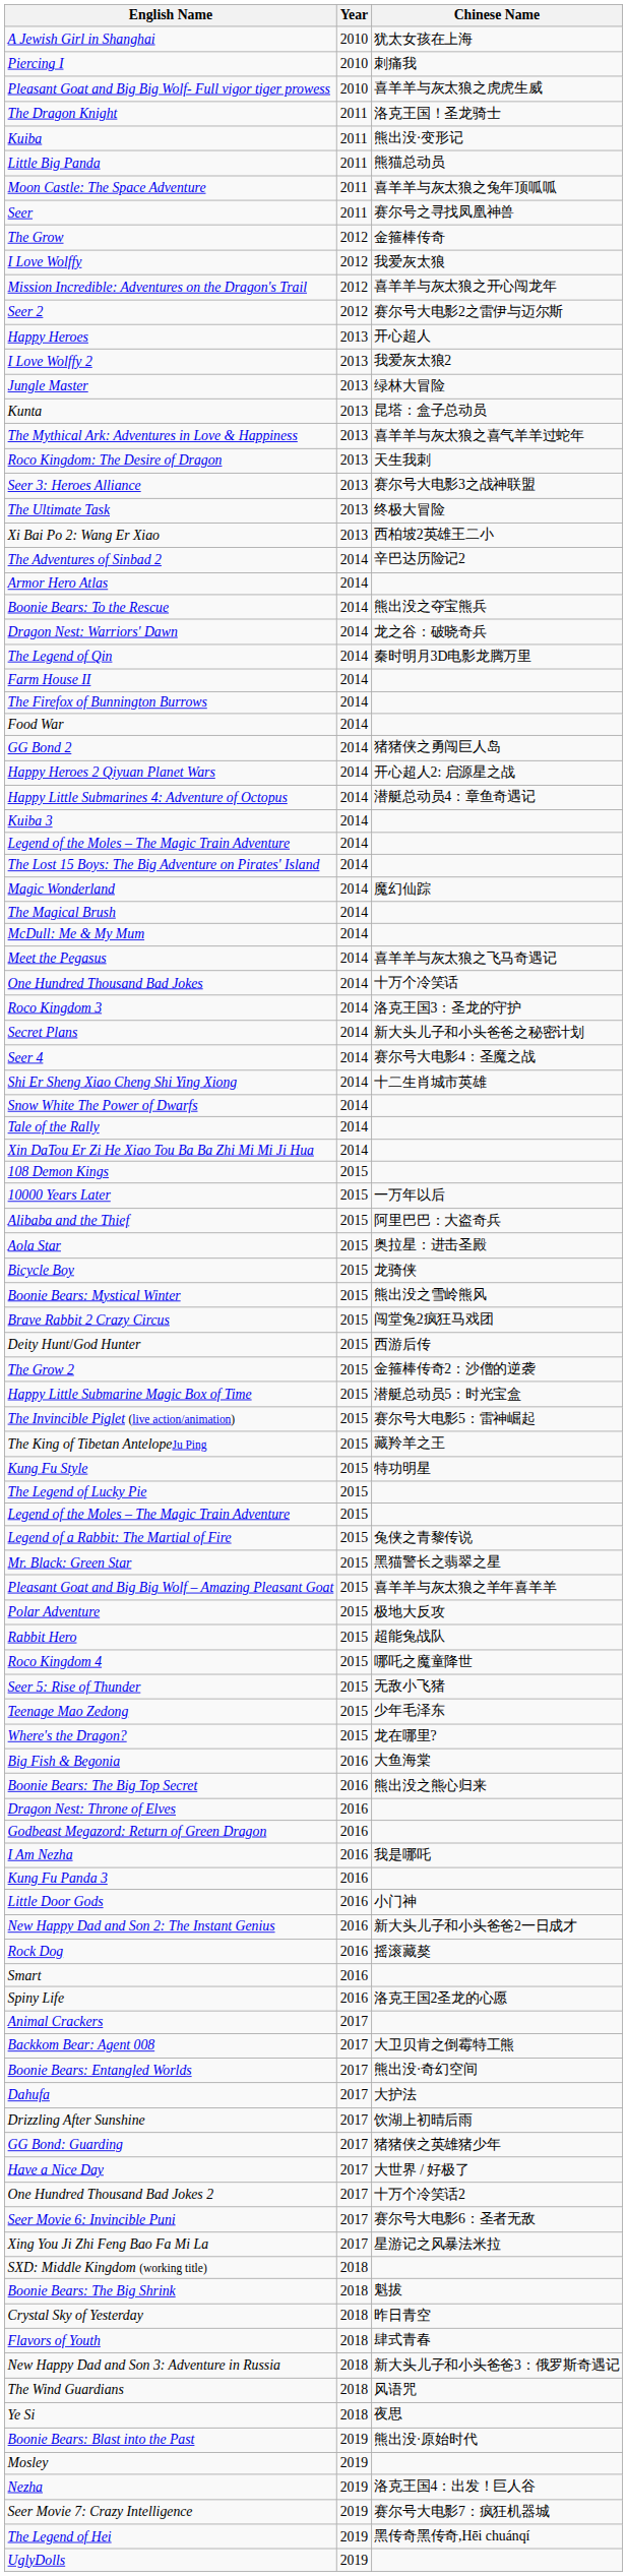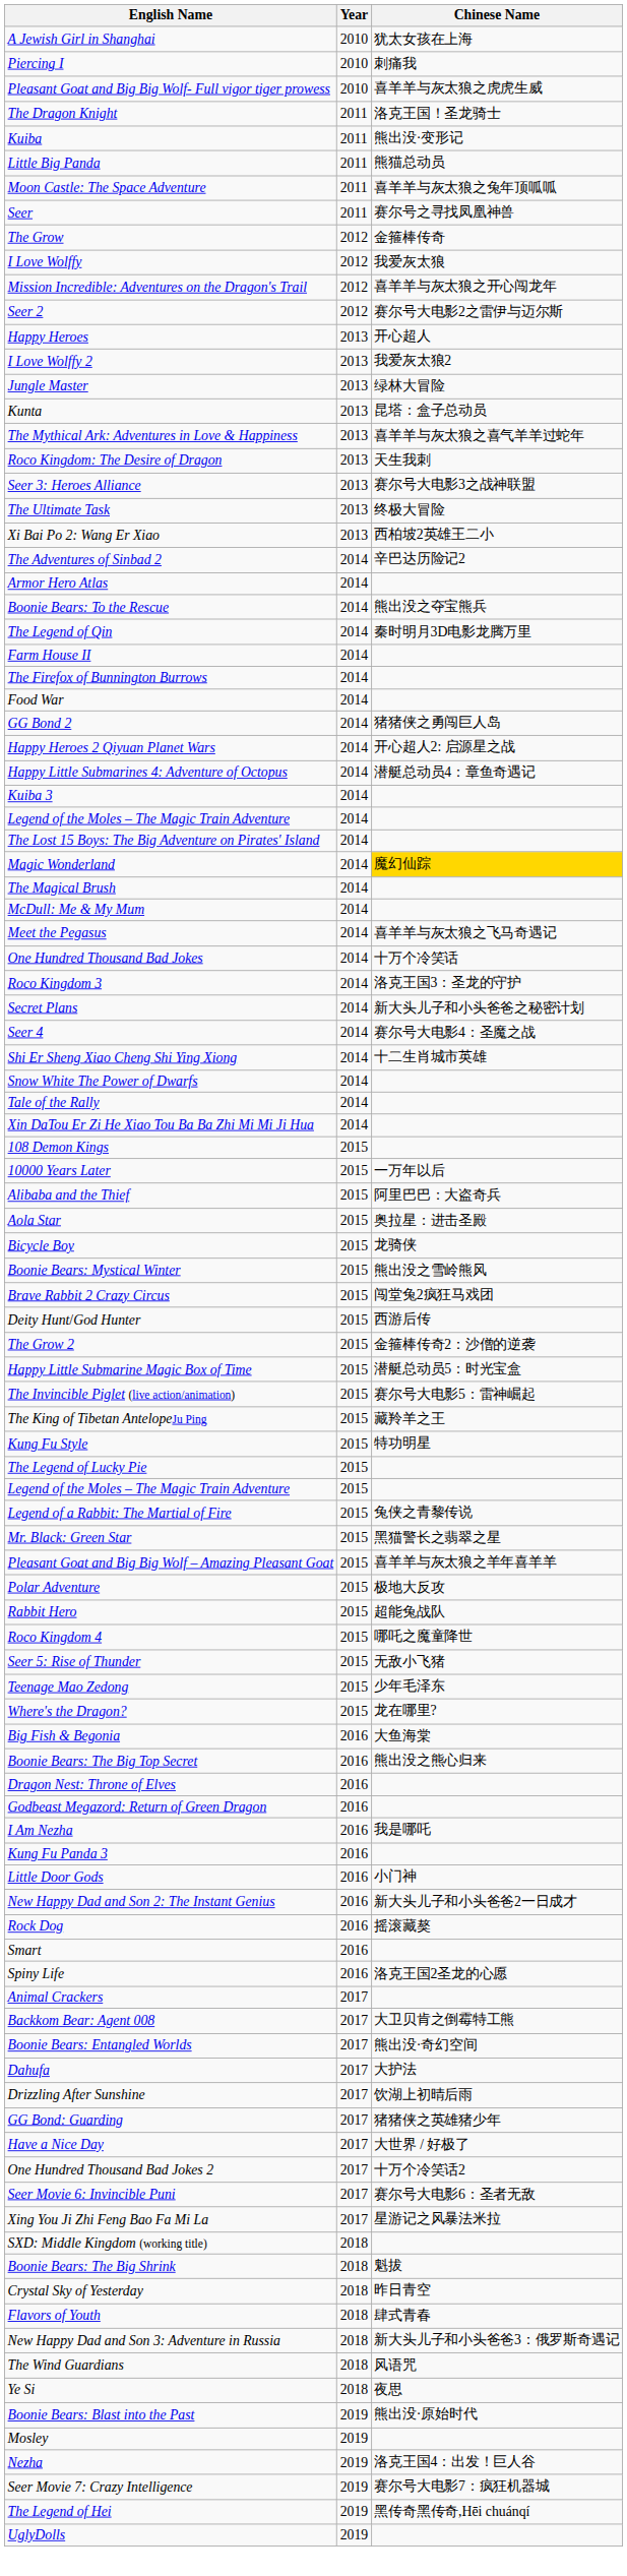- row: Dragon Nest: Warriors' Dawn | 2014 | 龙之谷：破晓奇兵
Magic Wonderland | Chinese Name: no background -> gold background
